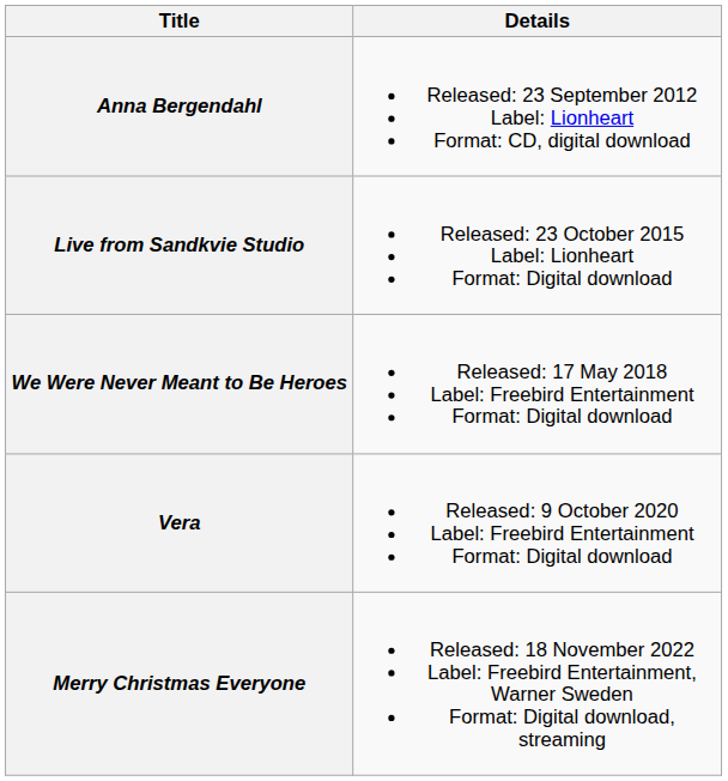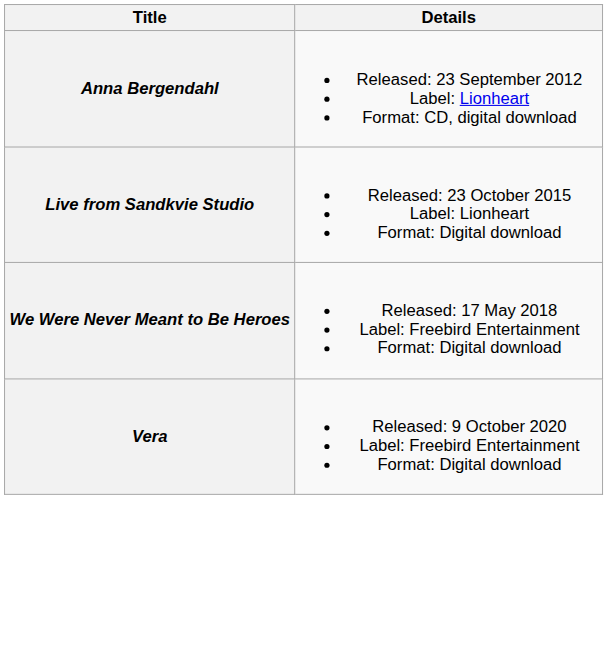- row: Merry Christmas Everyone | Released: 18 November 2022 Label: Freebird Entertainment, Warner Sweden Format: Digital download, streaming
